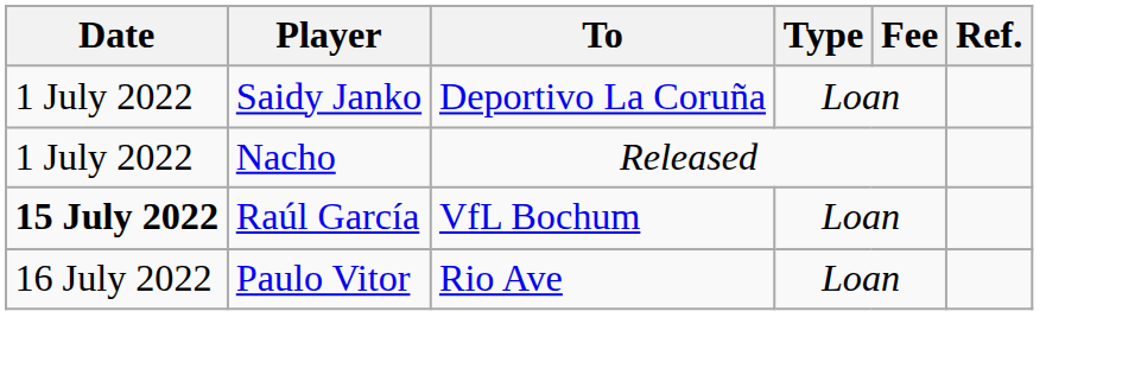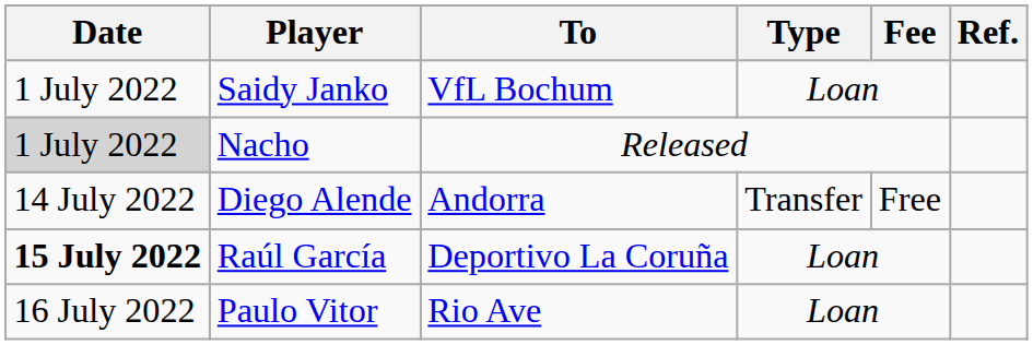Saidy Janko | To: Deportivo La Coruña -> VfL Bochum
Nacho | Date: no background -> lightgrey background
+ row: 14 July 2022 | Diego Alende | Andorra | Transfer | Free
Raúl García | To: VfL Bochum -> Deportivo La Coruña
